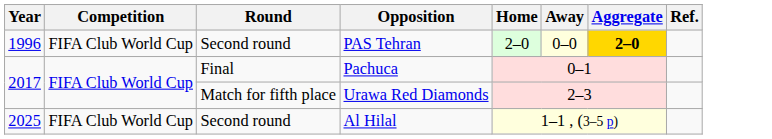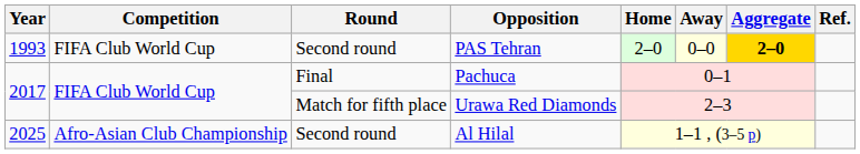PAS Tehran | Year: 1996 -> 1993
Al Hilal | Competition: FIFA Club World Cup -> Afro-Asian Club Championship
